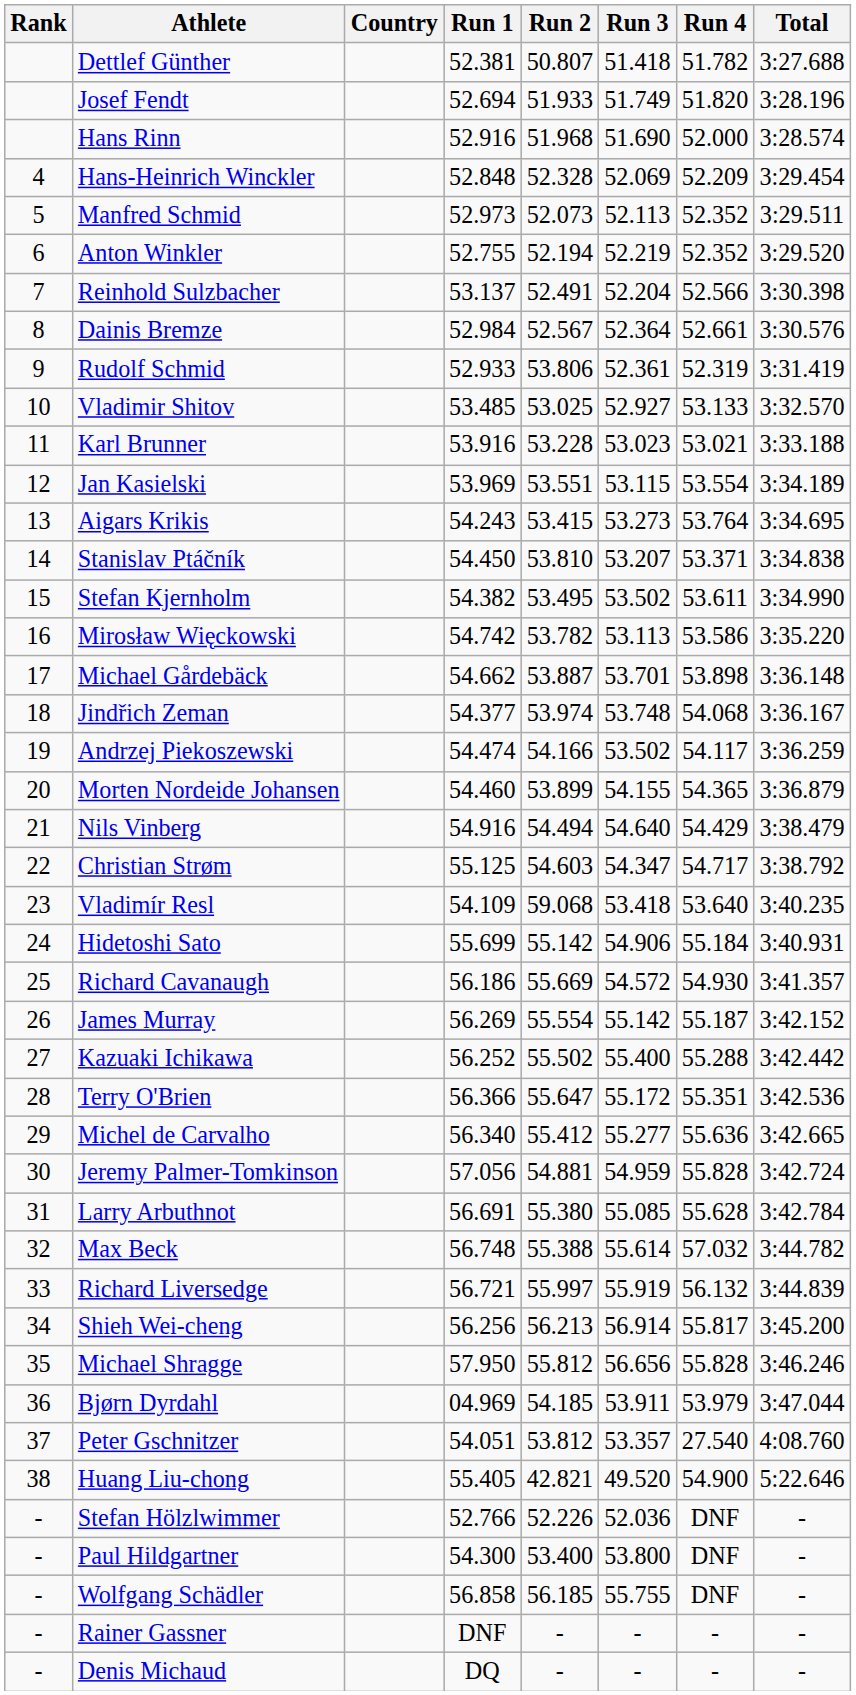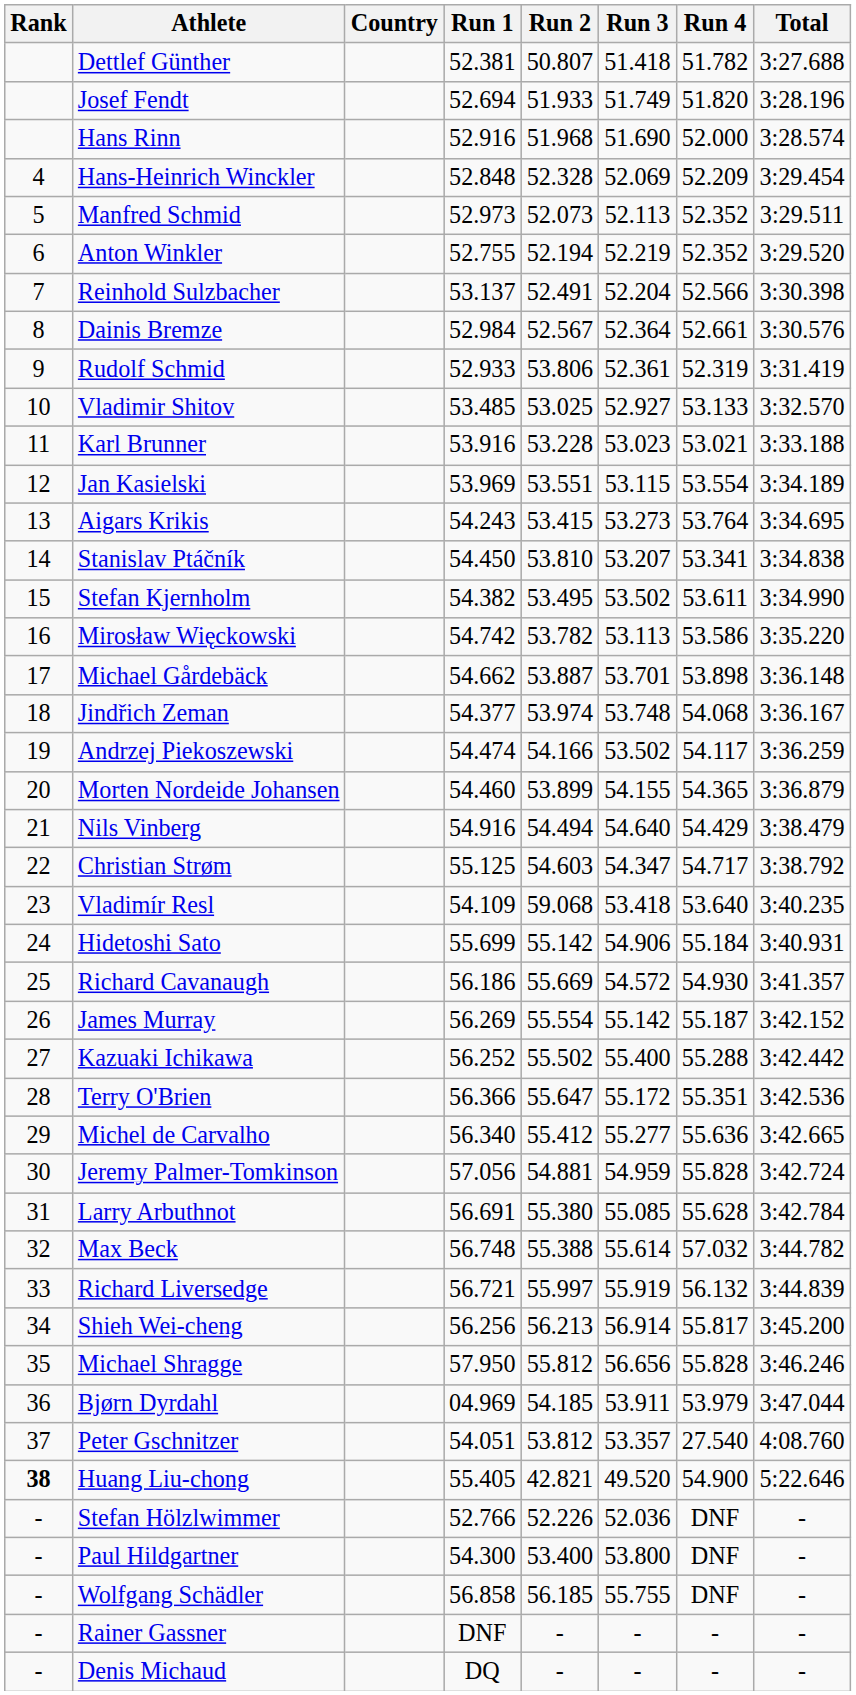Stanislav Ptáčník | Run 4: 53.371 -> 53.341
Huang Liu-chong | Rank: normal -> bold
